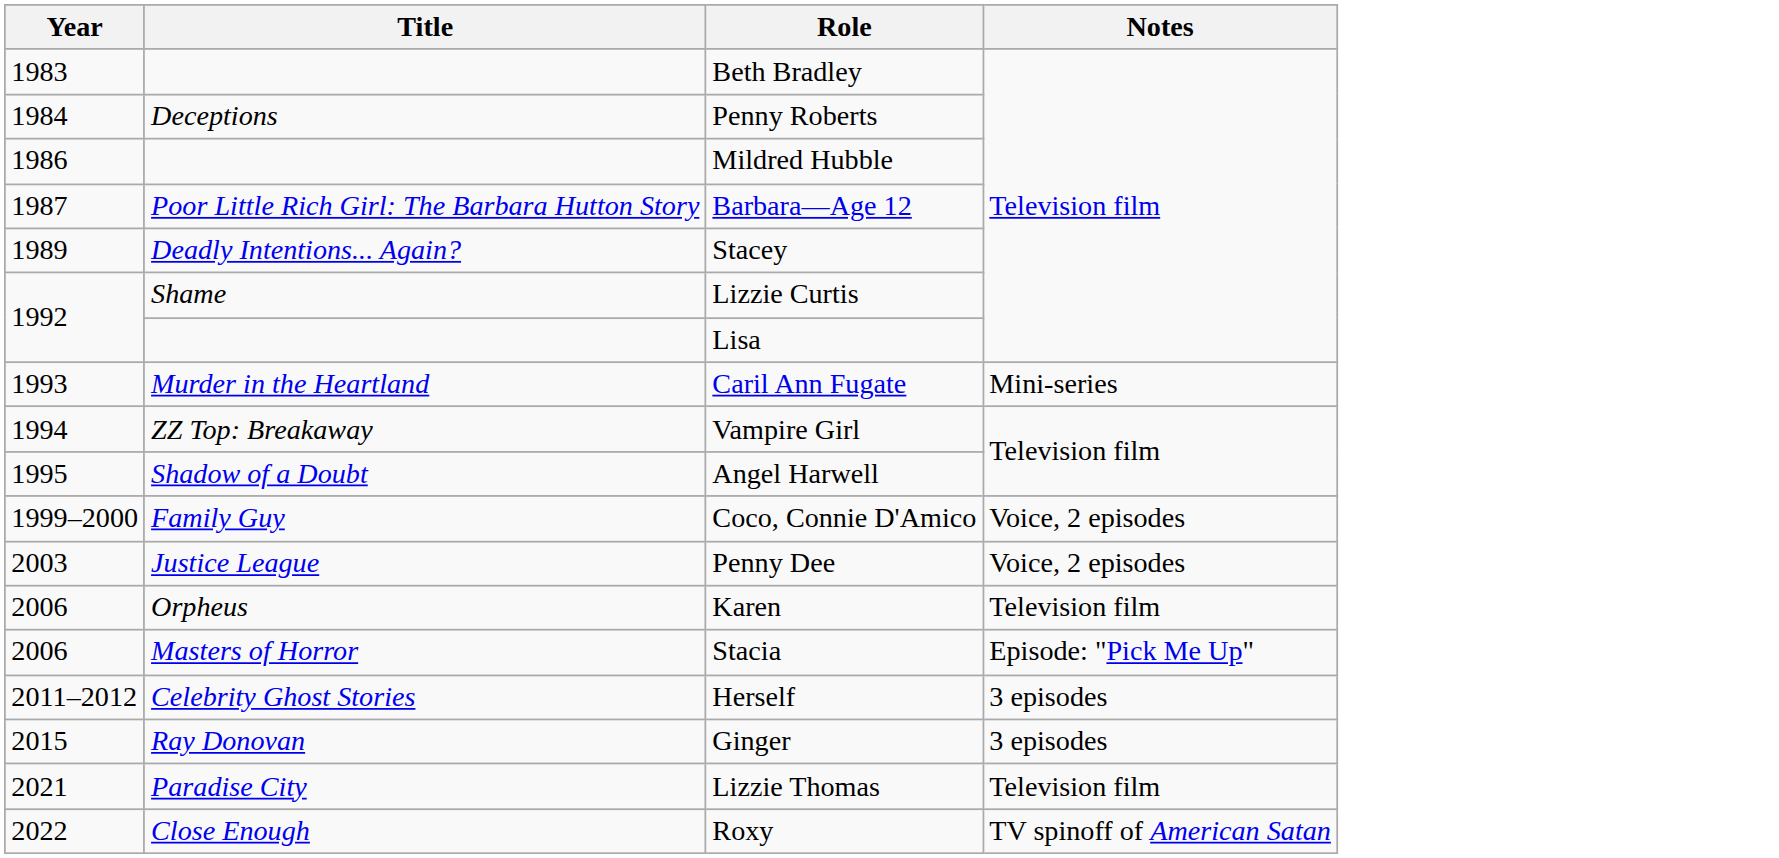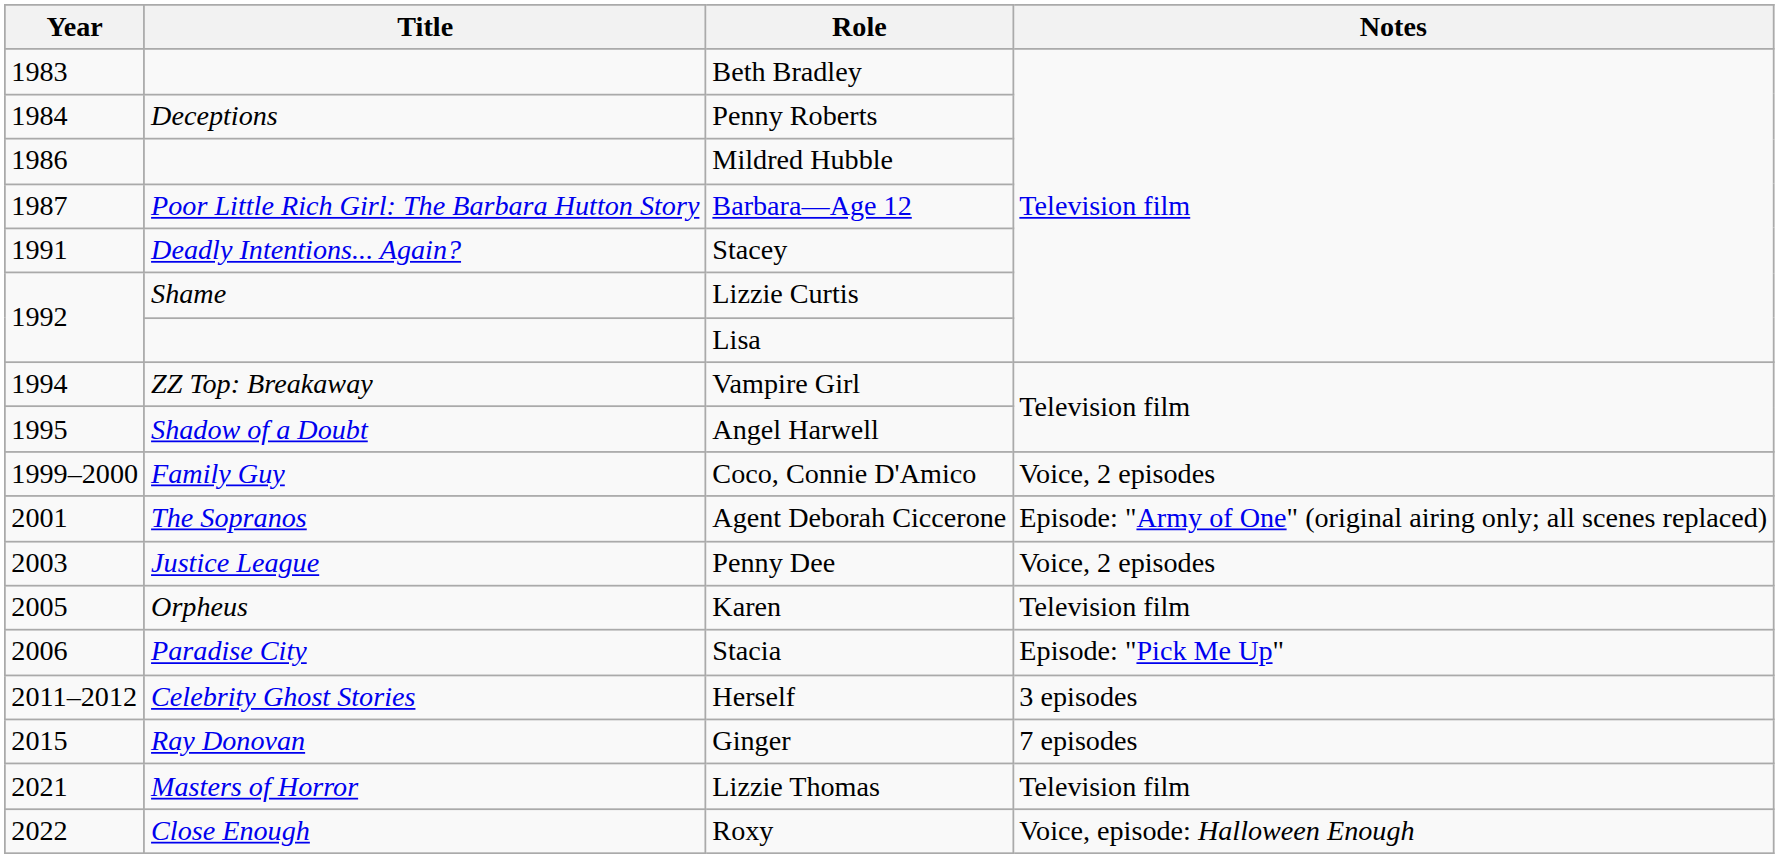Stacey | Year: 1989 -> 1991
- row: 1993 | Murder in the Heartland | Caril Ann Fugate | Mini-series
+ row: 2001 | The Sopranos | Agent Deborah Ciccerone | Episode: "Army of One" (original airing only; all scenes replaced)
Karen | Year: 2006 -> 2005
Stacia | Title: Masters of Horror -> Paradise City
Ginger | Notes: 3 episodes -> 7 episodes
Lizzie Thomas | Title: Paradise City -> Masters of Horror
Roxy | Notes: TV spinoff of American Satan -> Voice, episode: Halloween Enough
